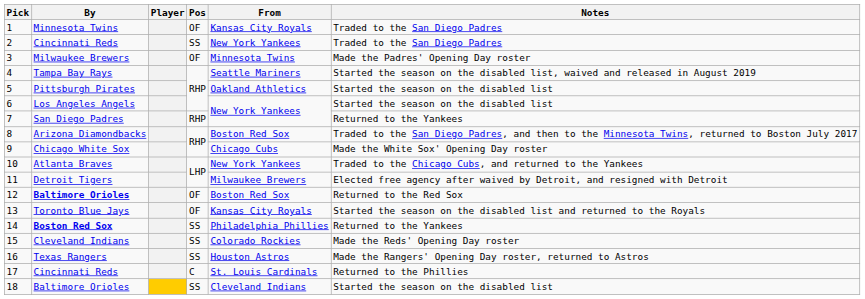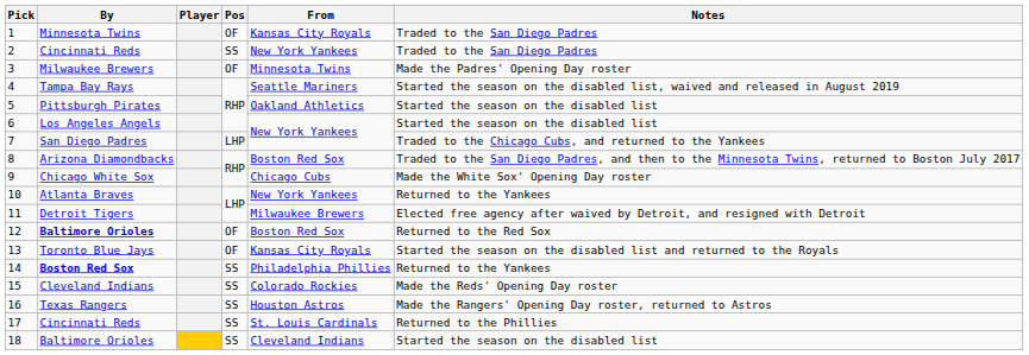7 | Pos: RHP -> LHP
7 | Notes: Returned to the Yankees -> Traded to the Chicago Cubs, and returned to the Yankees
10 | Notes: Traded to the Chicago Cubs, and returned to the Yankees -> Returned to the Yankees
17 | Pos: C -> SS
